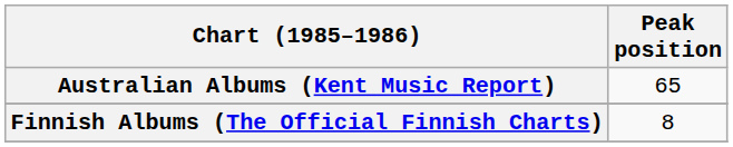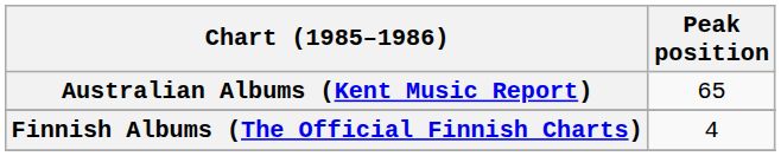Finnish Albums (The Official Finnish Charts) | Peak position: 8 -> 4
